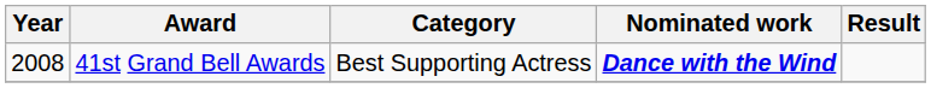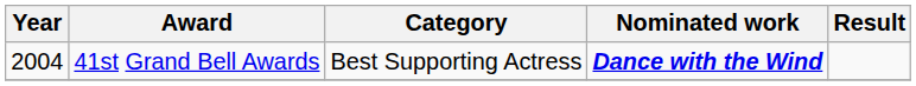41st Grand Bell Awards | Year: 2008 -> 2004
